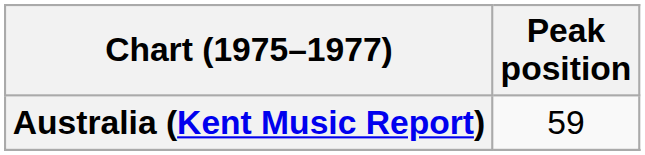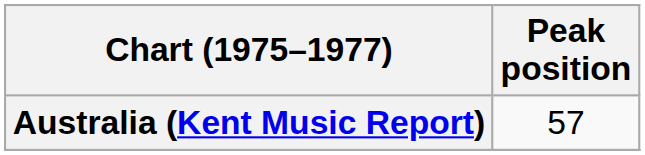Australia (Kent Music Report) | Peak position: 59 -> 57
